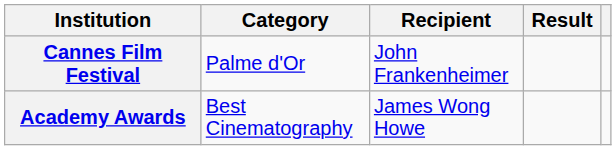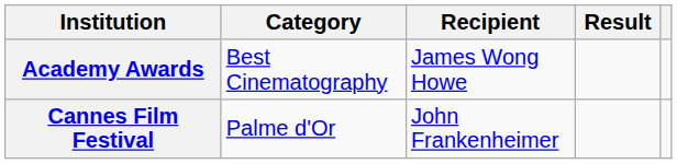rows swapped: Academy Awards <-> Cannes Film Festival
